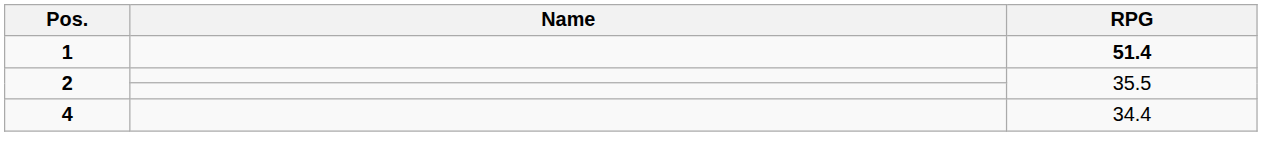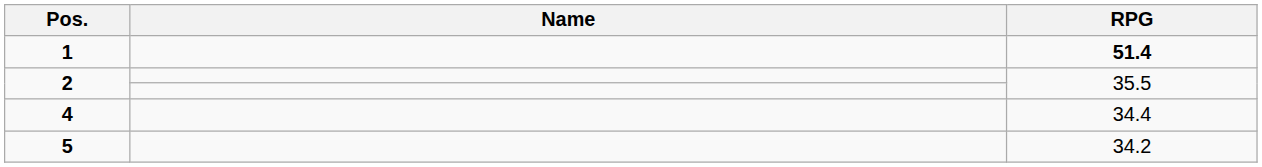+ row: 5 | 34.2
